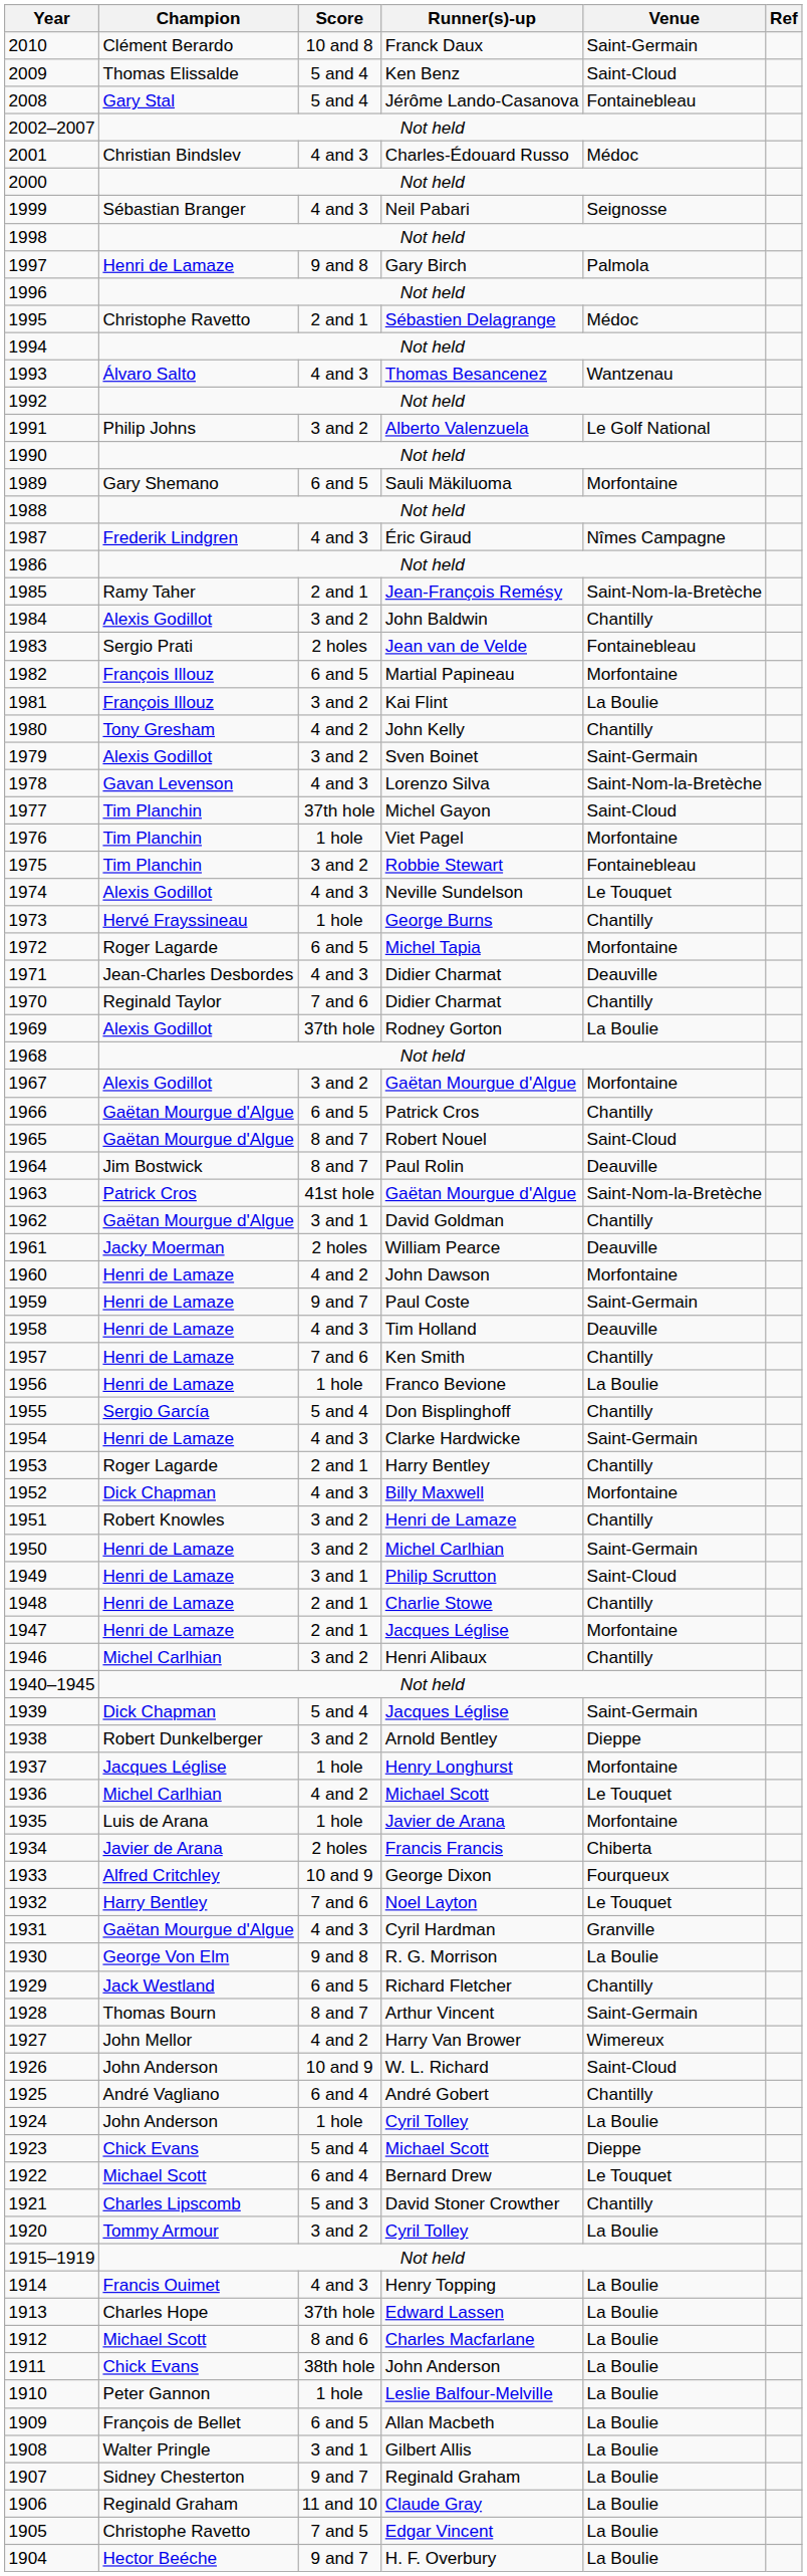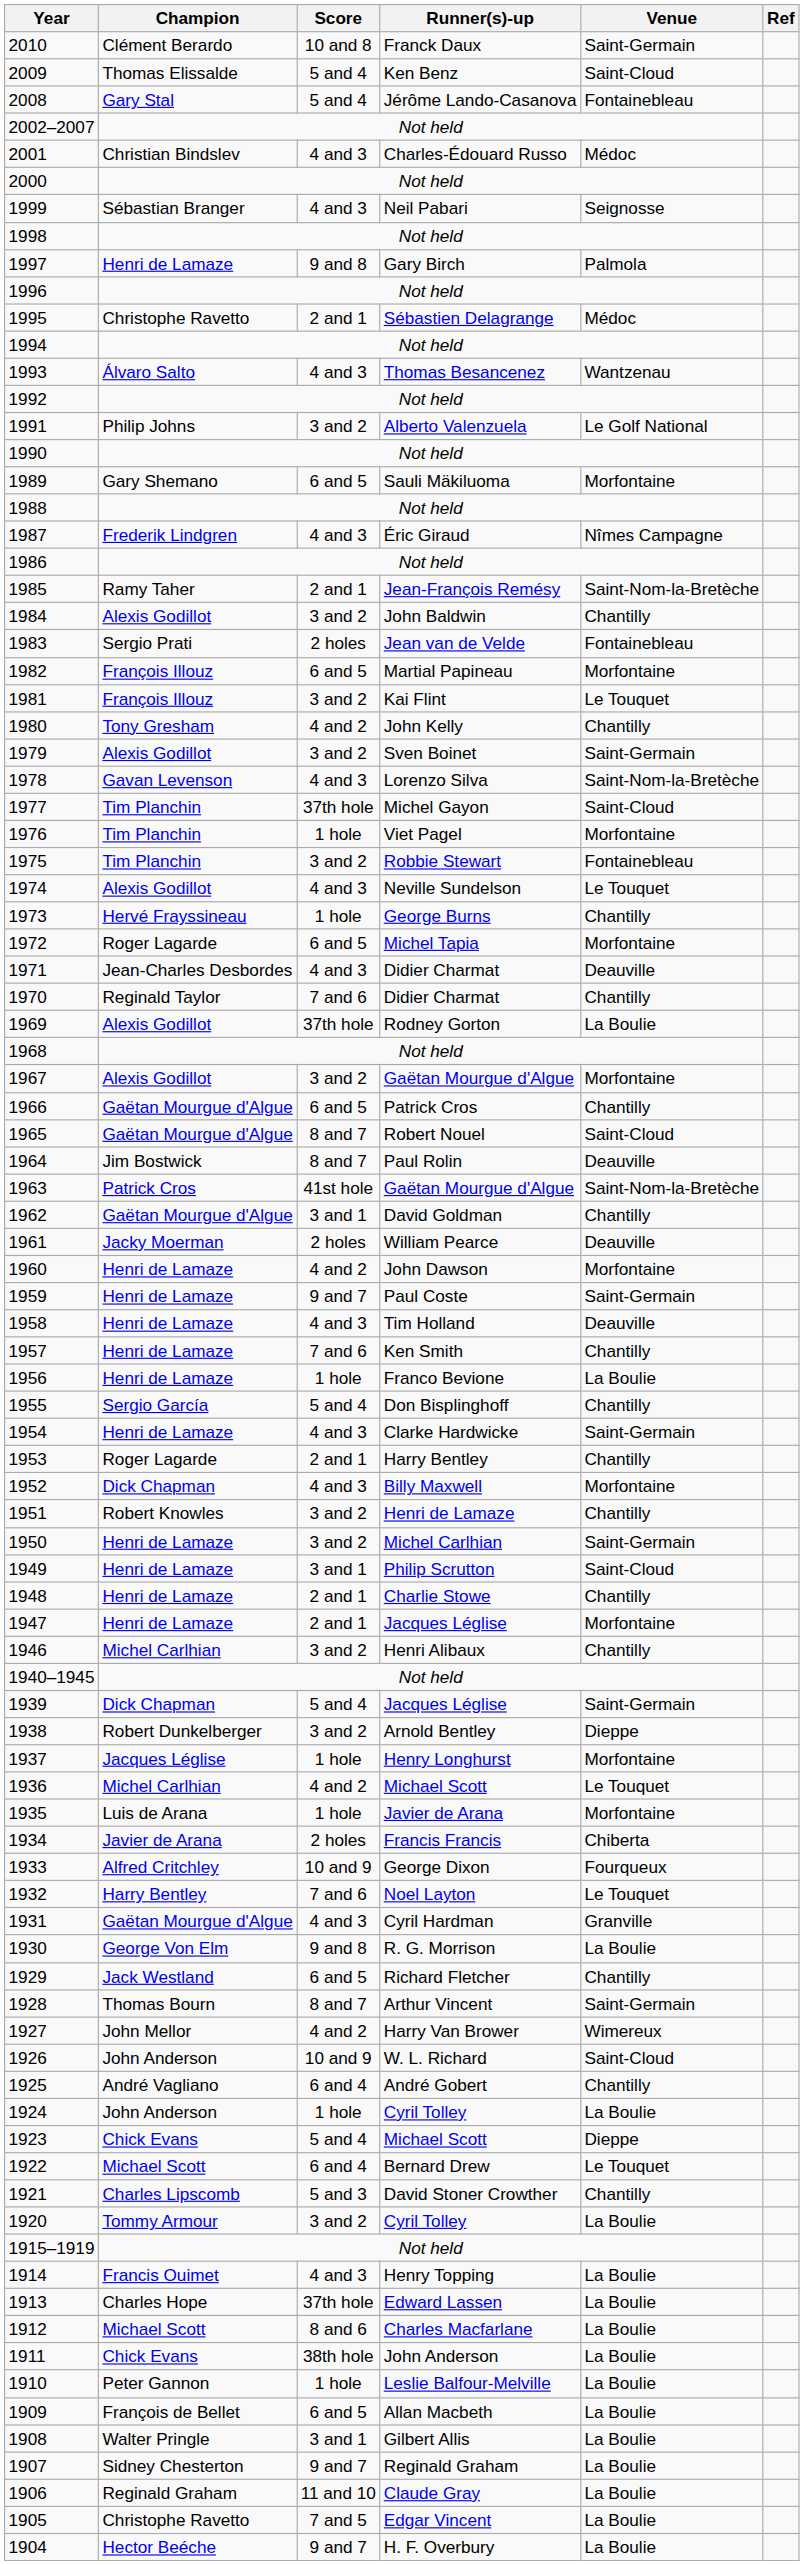1981 | Venue: La Boulie -> Le Touquet
